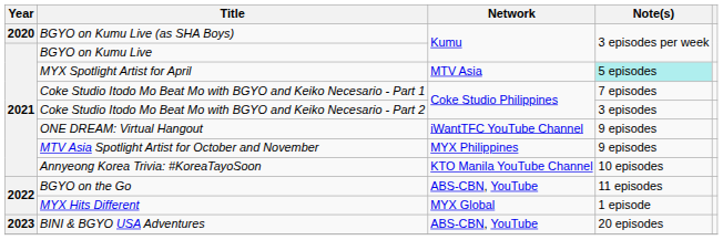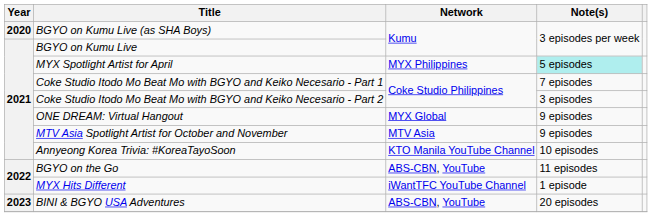MYX Spotlight Artist for April | Network: MTV Asia -> MYX Philippines
ONE DREAM: Virtual Hangout | Network: iWantTFC YouTube Channel -> MYX Global
MTV Asia Spotlight Artist for October and November | Network: MYX Philippines -> MTV Asia
MYX Hits Different | Network: MYX Global -> iWantTFC YouTube Channel
